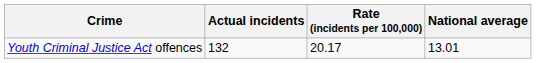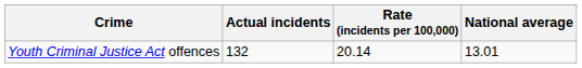Youth Criminal Justice Act offences | Rate (incidents per 100,000): 20.17 -> 20.14
